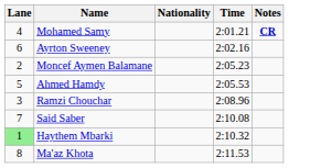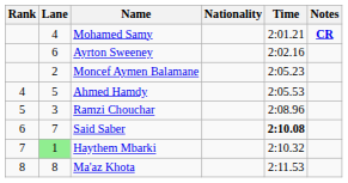+ column: Rank | 4 | 5 | 6 | 7 | 8
Said Saber | Time: normal -> bold
